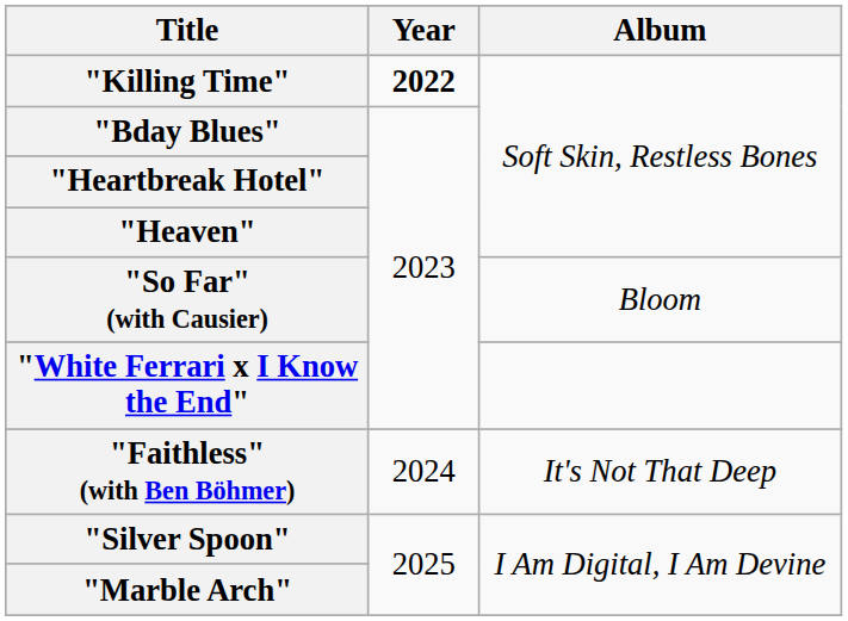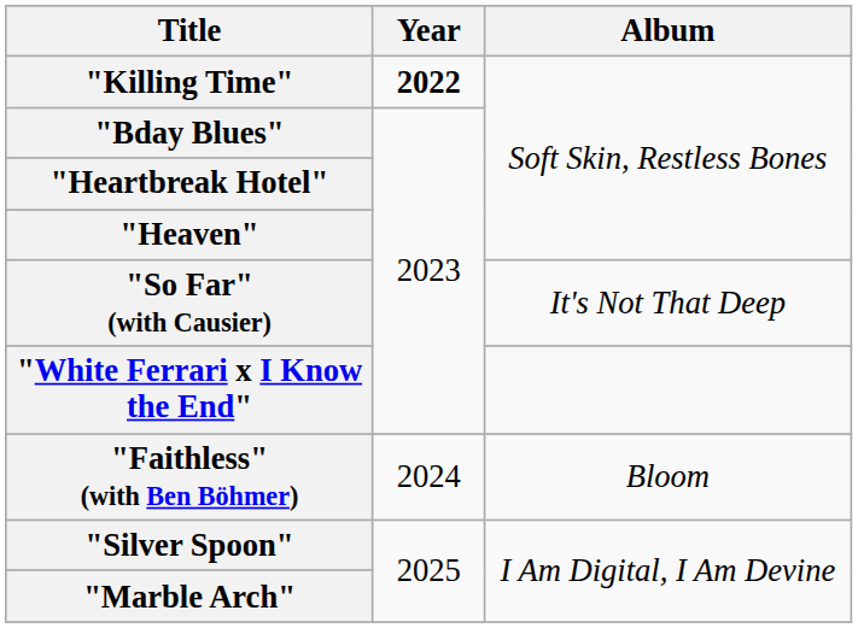"So Far" (with Causier) | Album: Bloom -> It's Not That Deep
"Faithless" (with Ben Böhmer) | Album: It's Not That Deep -> Bloom
